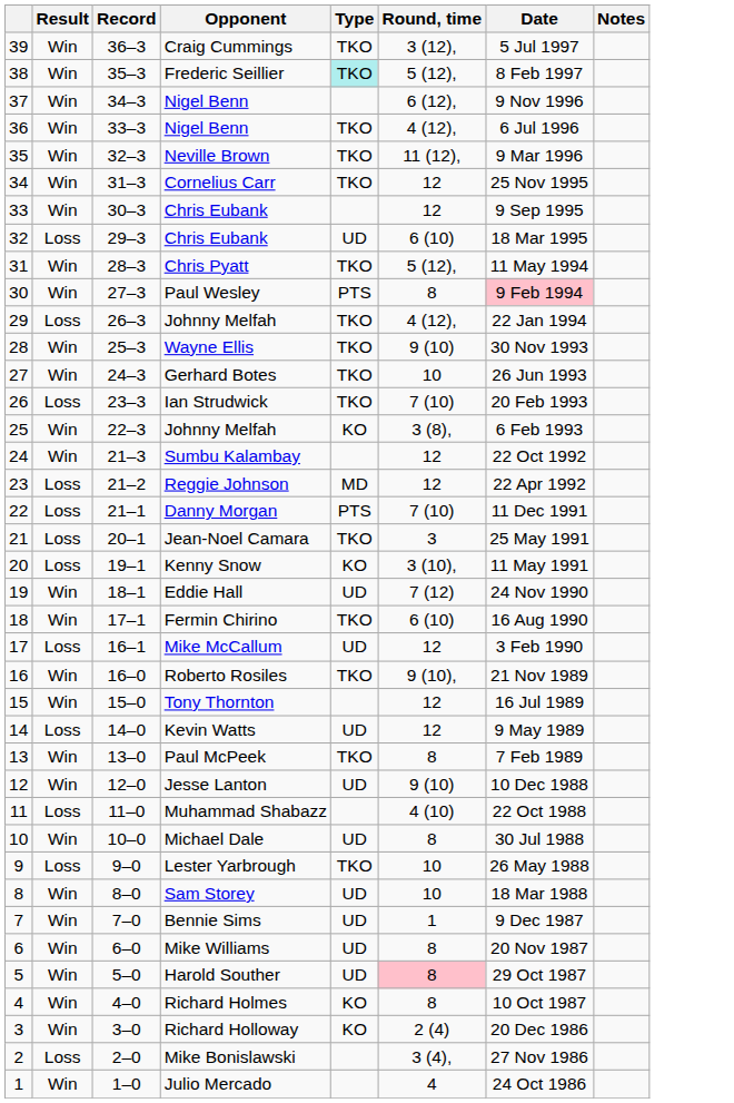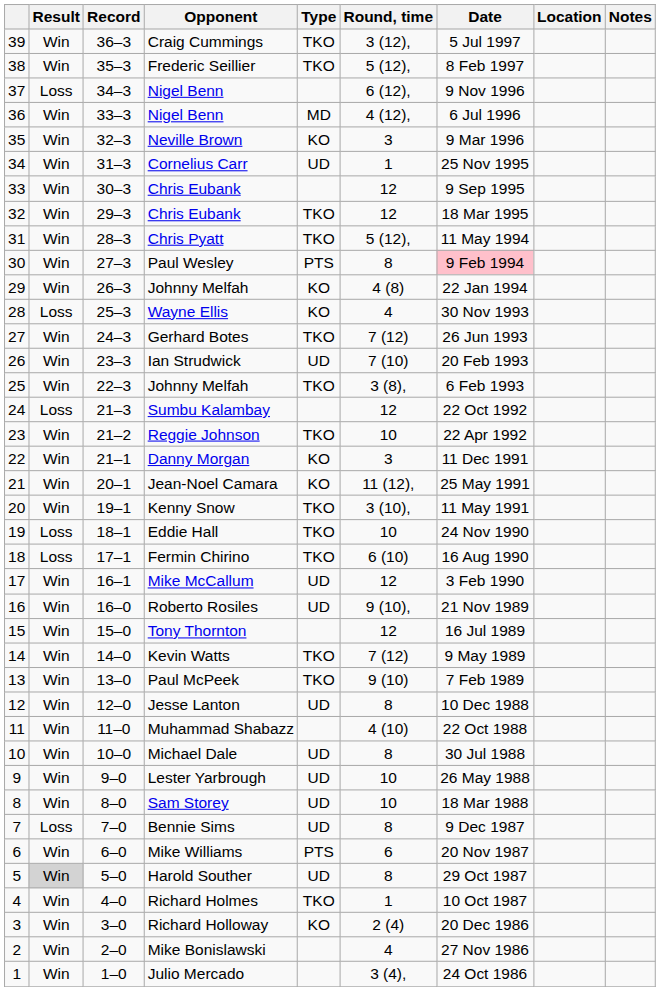+ column: Location
Frederic Seillier | Type: paleturquoise background -> no background
37 / Nigel Benn | Result: Win -> Loss
36 / Nigel Benn | Type: TKO -> MD
Neville Brown | Type: TKO -> KO
Neville Brown | Round, time: 11 (12), -> 3
Cornelius Carr | Type: TKO -> UD
Cornelius Carr | Round, time: 12 -> 1
32 / Chris Eubank | Result: Loss -> Win
32 / Chris Eubank | Type: UD -> TKO
32 / Chris Eubank | Round, time: 6 (10) -> 12
29 / Johnny Melfah | Result: Loss -> Win
29 / Johnny Melfah | Type: TKO -> KO
29 / Johnny Melfah | Round, time: 4 (12), -> 4 (8)
Wayne Ellis | Result: Win -> Loss
Wayne Ellis | Type: TKO -> KO
Wayne Ellis | Round, time: 9 (10) -> 4
Gerhard Botes | Round, time: 10 -> 7 (12)
Ian Strudwick | Result: Loss -> Win
Ian Strudwick | Type: TKO -> UD
25 / Johnny Melfah | Type: KO -> TKO
Sumbu Kalambay | Result: Win -> Loss
Reggie Johnson | Result: Loss -> Win
Reggie Johnson | Type: MD -> TKO
Reggie Johnson | Round, time: 12 -> 10
Danny Morgan | Result: Loss -> Win
Danny Morgan | Type: PTS -> KO
Danny Morgan | Round, time: 7 (10) -> 3
Jean-Noel Camara | Result: Loss -> Win
Jean-Noel Camara | Type: TKO -> KO
Jean-Noel Camara | Round, time: 3 -> 11 (12),
Kenny Snow | Result: Loss -> Win
Kenny Snow | Type: KO -> TKO
Eddie Hall | Result: Win -> Loss
Eddie Hall | Type: UD -> TKO
Eddie Hall | Round, time: 7 (12) -> 10
Fermin Chirino | Result: Win -> Loss
Mike McCallum | Result: Loss -> Win
Roberto Rosiles | Type: TKO -> UD
Kevin Watts | Result: Loss -> Win
Kevin Watts | Type: UD -> TKO
Kevin Watts | Round, time: 12 -> 7 (12)
Paul McPeek | Round, time: 8 -> 9 (10)
Jesse Lanton | Round, time: 9 (10) -> 8
Muhammad Shabazz | Result: Loss -> Win
Lester Yarbrough | Result: Loss -> Win
Lester Yarbrough | Type: TKO -> UD
Bennie Sims | Result: Win -> Loss
Bennie Sims | Round, time: 1 -> 8
Mike Williams | Type: UD -> PTS
Mike Williams | Round, time: 8 -> 6
Harold Souther | Result: no background -> lightgrey background
Harold Souther | Round, time: pink background -> no background
Richard Holmes | Type: KO -> TKO
Richard Holmes | Round, time: 8 -> 1
Mike Bonislawski | Result: Loss -> Win
Mike Bonislawski | Round, time: 3 (4), -> 4
Julio Mercado | Round, time: 4 -> 3 (4),
